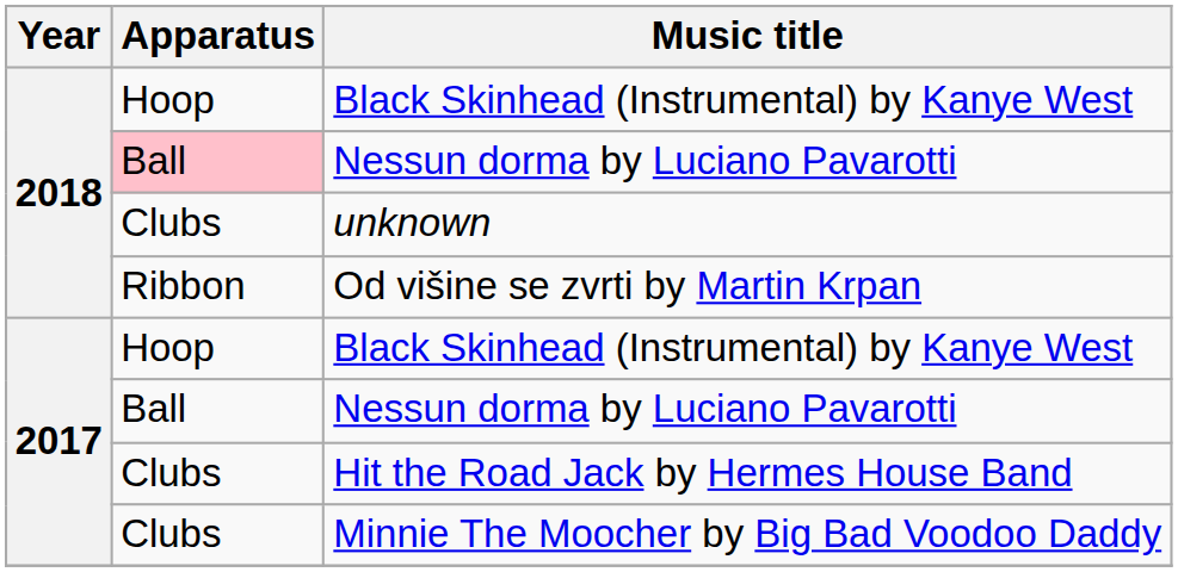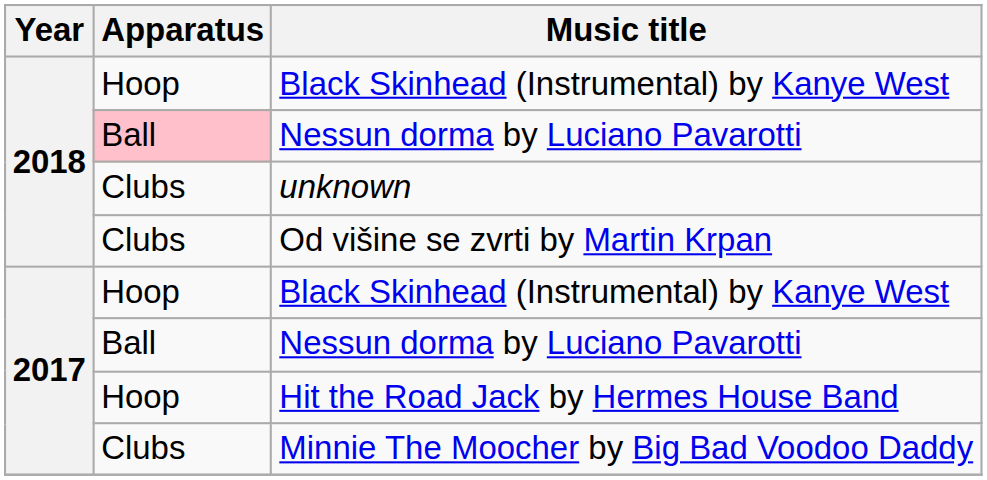Od višine se zvrti by Martin Krpan | Apparatus: Ribbon -> Clubs
Hit the Road Jack by Hermes House Band | Apparatus: Clubs -> Hoop
